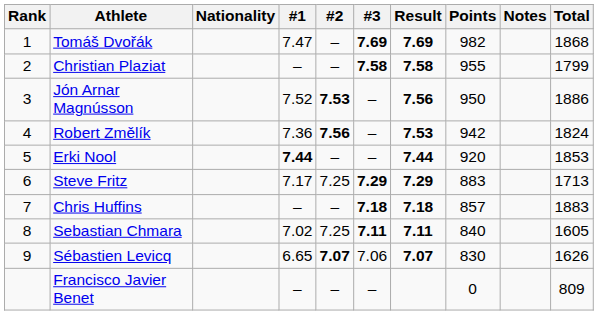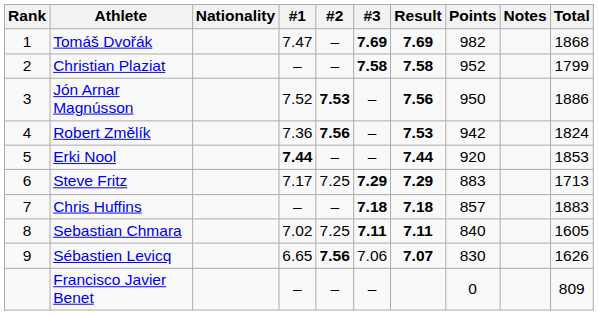Christian Plaziat | Points: 955 -> 952
Sébastien Levicq | #2: 7.07 -> 7.56
